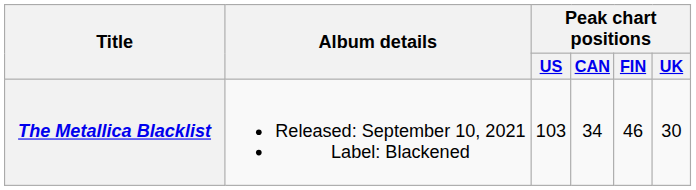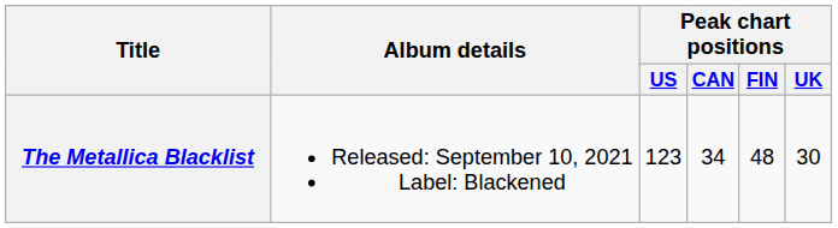The Metallica Blacklist | Peak chart positions / US: 103 -> 123
The Metallica Blacklist | Peak chart positions / FIN: 46 -> 48
